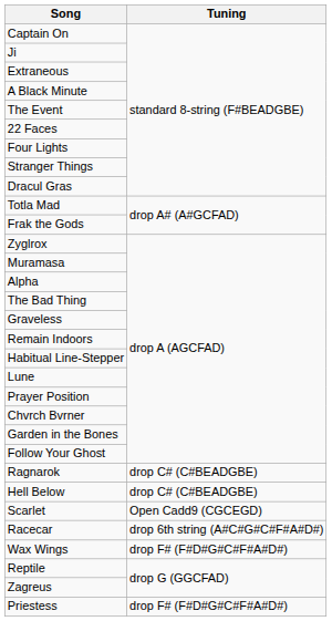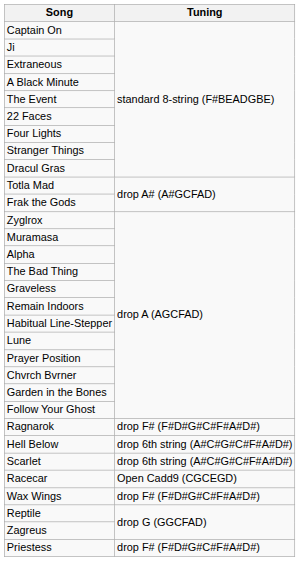Ragnarok | Tuning: drop C# (C#BEADGBE) -> drop F# (F#D#G#C#F#A#D#)
Hell Below | Tuning: drop C# (C#BEADGBE) -> drop 6th string (A#C#G#C#F#A#D#)
Scarlet | Tuning: Open Cadd9 (CGCEGD) -> drop 6th string (A#C#G#C#F#A#D#)
Racecar | Tuning: drop 6th string (A#C#G#C#F#A#D#) -> Open Cadd9 (CGCEGD)
